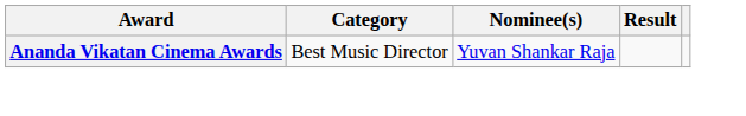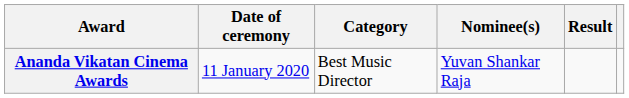+ column: Date of ceremony | 11 January 2020
